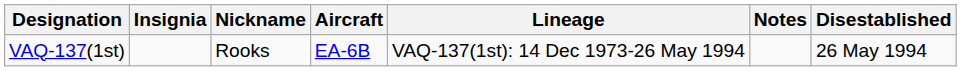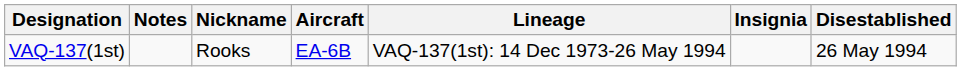columns swapped: Insignia <-> Notes
